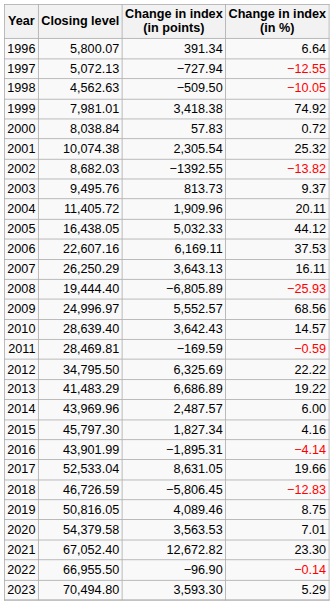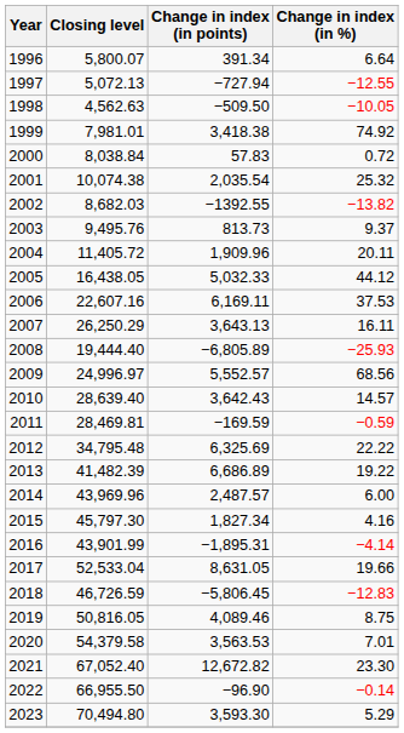2001 | Change in index (in points): 2,305.54 -> 2,035.54
2012 | Closing level: 34,795.50 -> 34,795.48
2013 | Closing level: 41,483.29 -> 41,482.39
